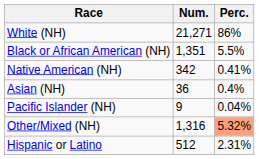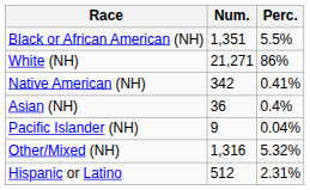rows swapped: White (NH) <-> Black or African American (NH)
Other/Mixed (NH) | Perc.: lightsalmon background -> no background
